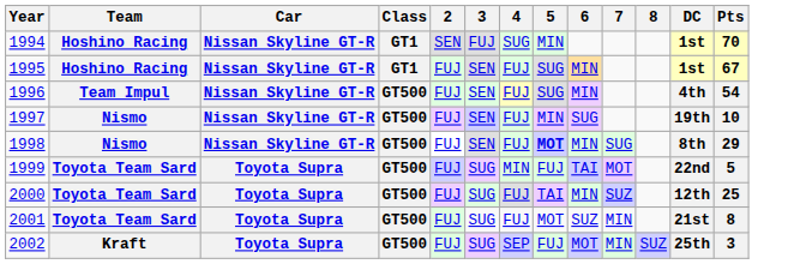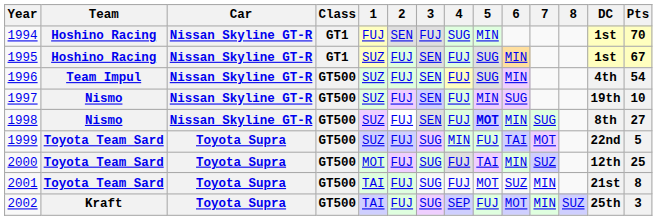+ column: 1 | FUJ | SUZ | SUZ | SUZ | SUZ | SUZ | MOT | TAI | TAI
1998 | Pts: 29 -> 27
